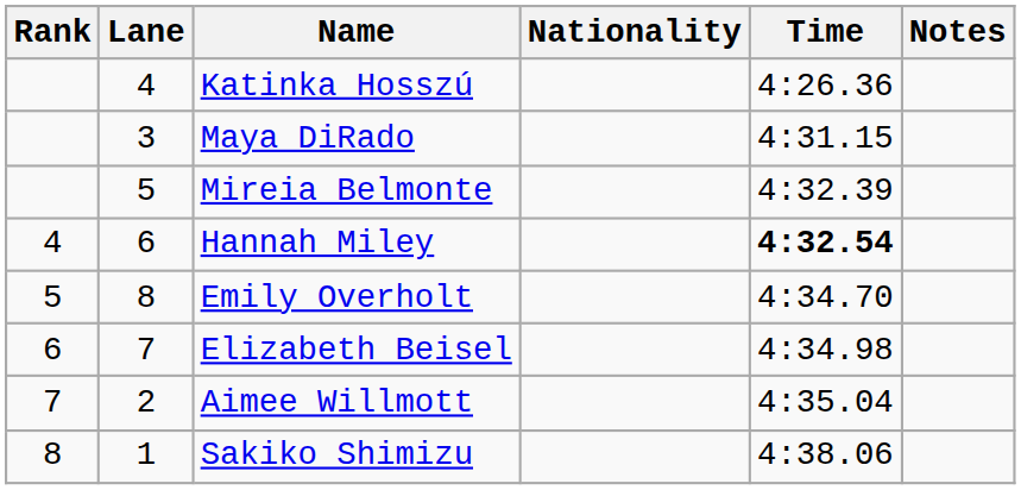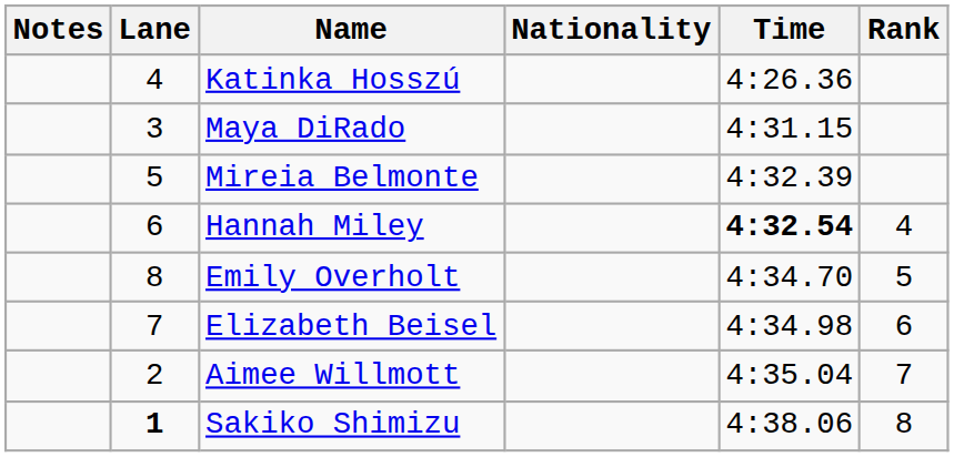columns swapped: Rank <-> Notes
Sakiko Shimizu | Lane: normal -> bold
